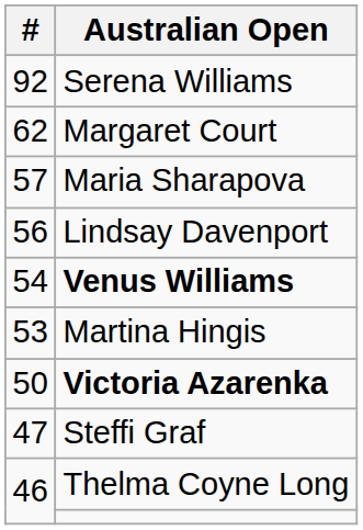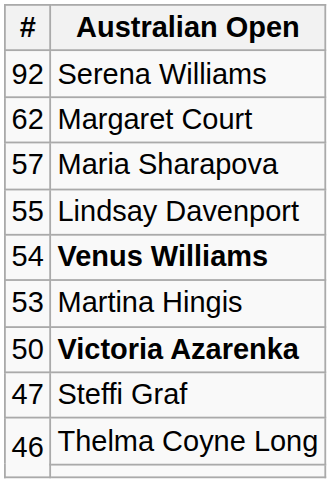Lindsay Davenport | #: 56 -> 55
